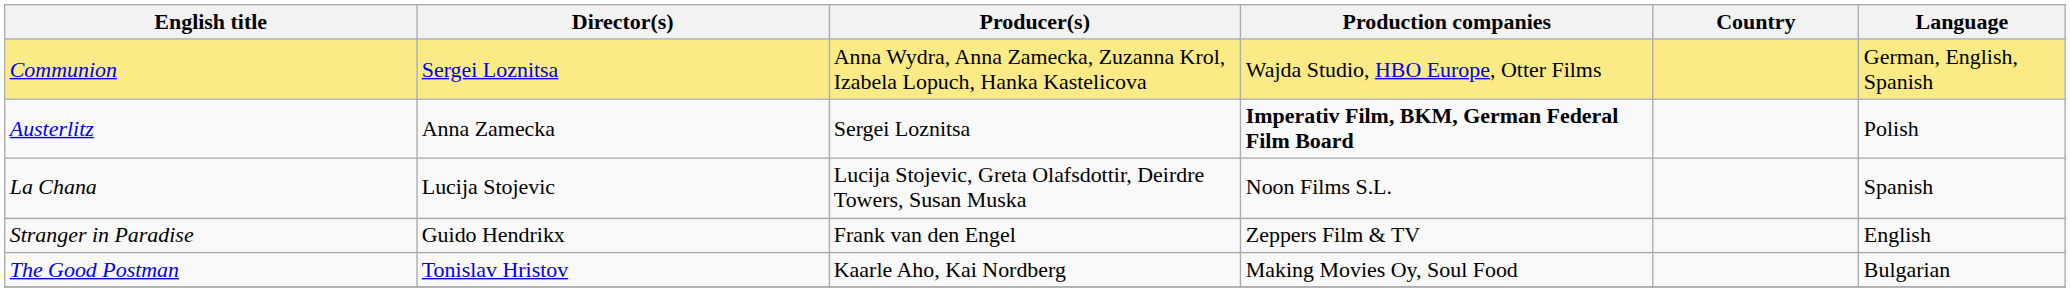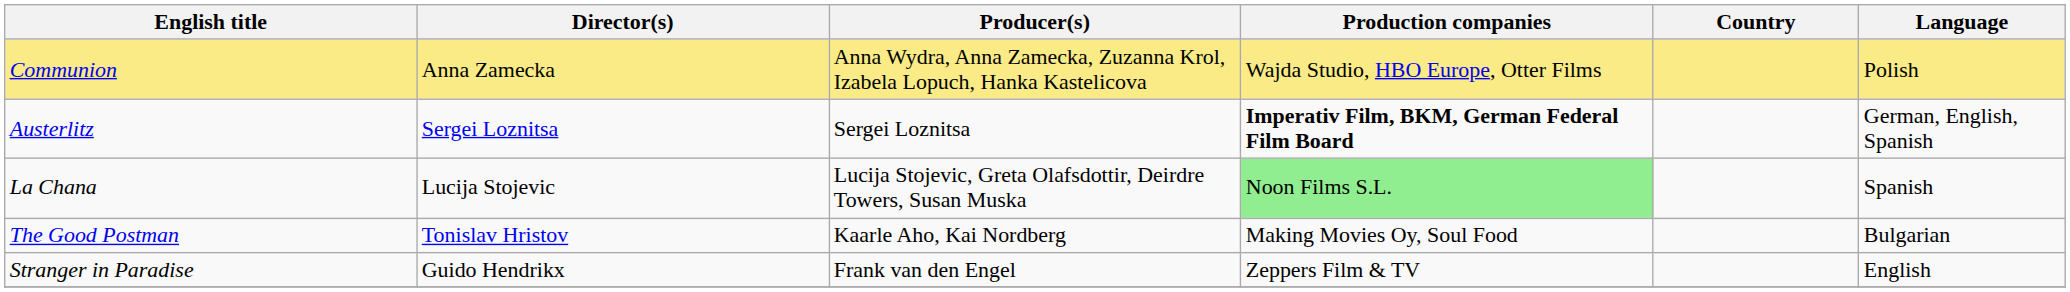Communion | Director(s): Sergei Loznitsa -> Anna Zamecka
Communion | Language: German, English, Spanish -> Polish
Austerlitz | Director(s): Anna Zamecka -> Sergei Loznitsa
Austerlitz | Language: Polish -> German, English, Spanish
La Chana | Production companies: no background -> lightgreen background
rows swapped: Stranger in Paradise <-> The Good Postman
